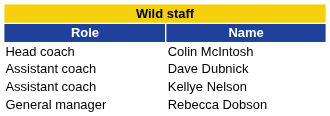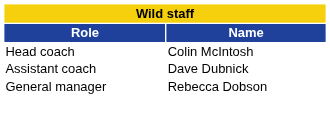- row: Assistant coach | Kellye Nelson
